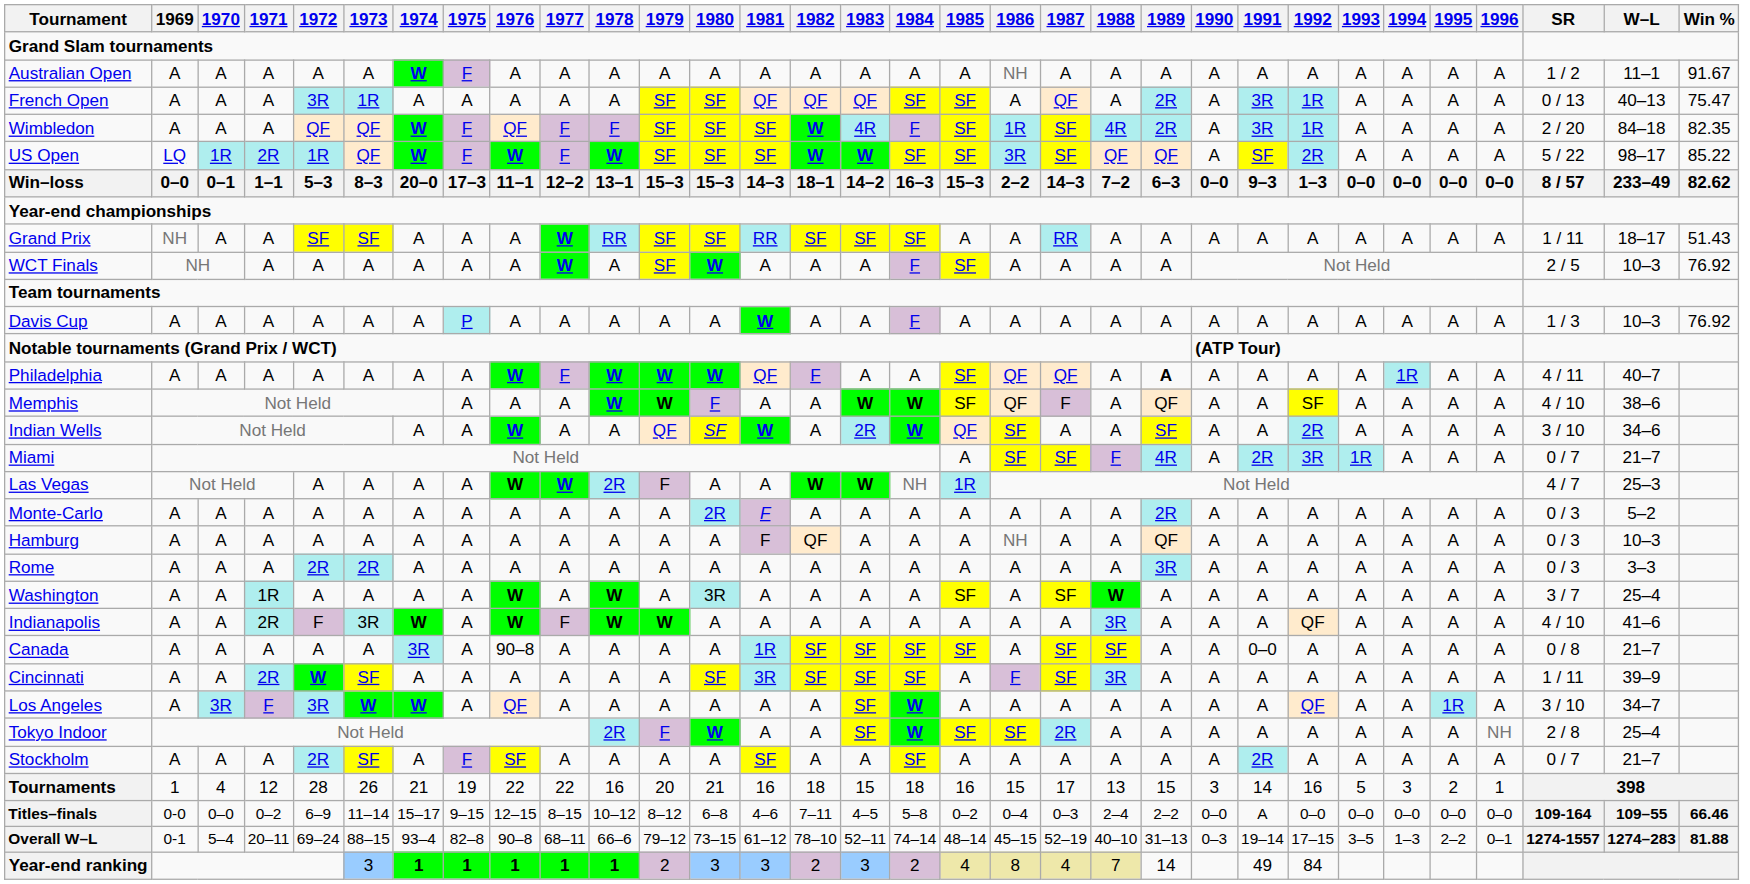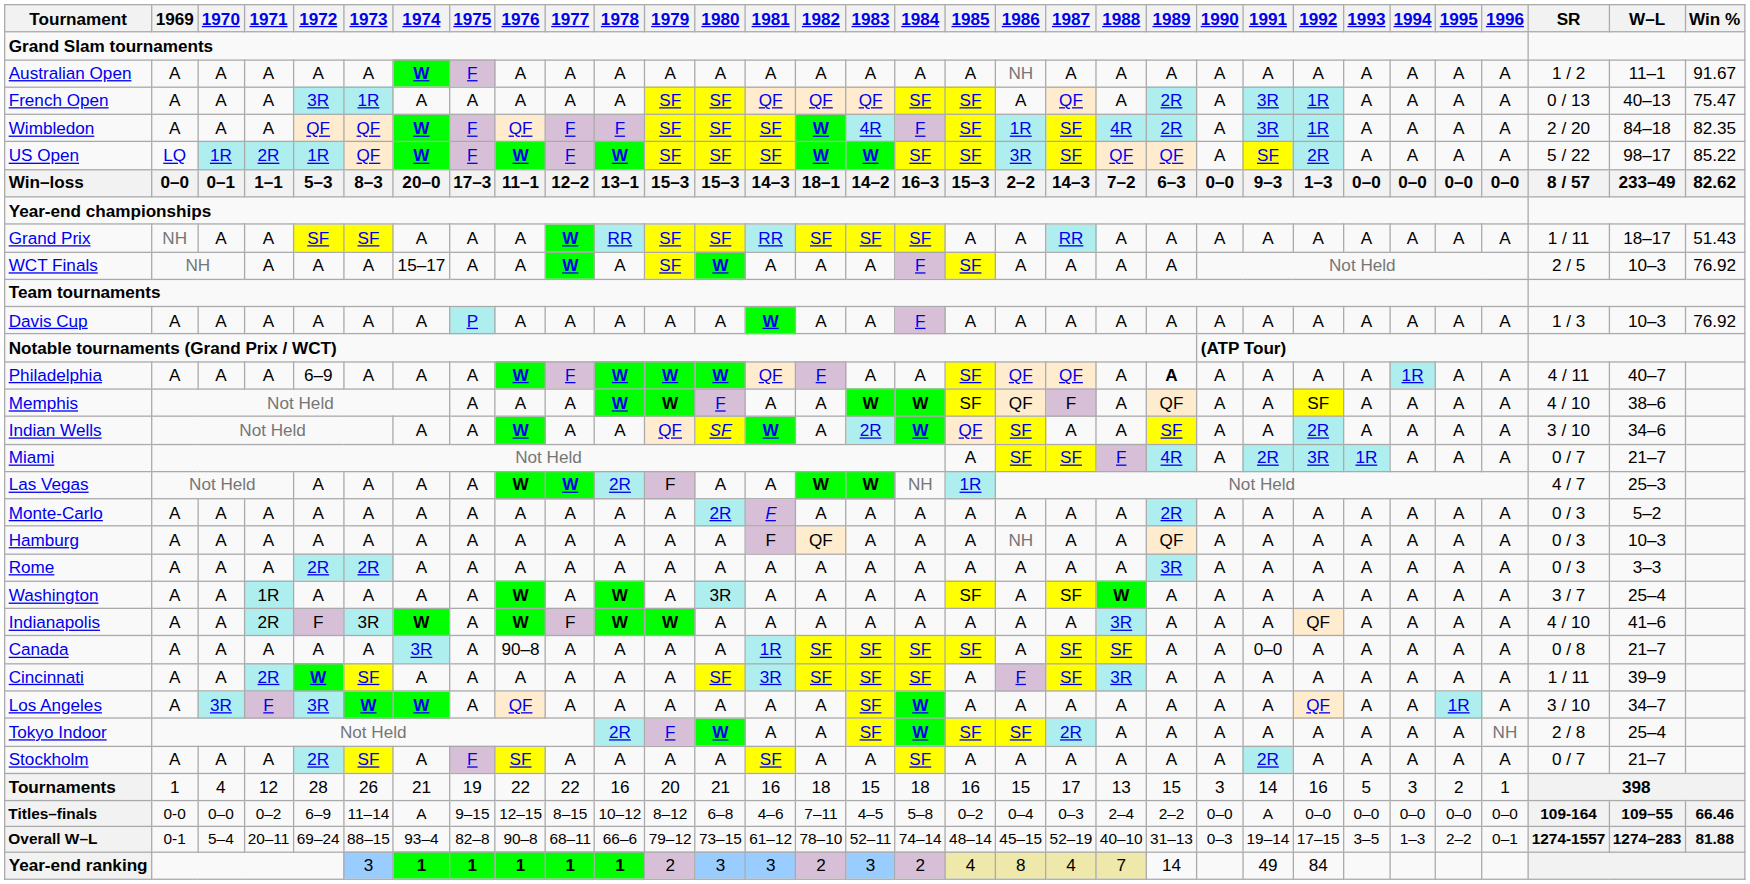WCT Finals | 1974: A -> 15–17
Philadelphia | 1972: A -> 6–9
Titles–finals | 1974: 15–17 -> A
